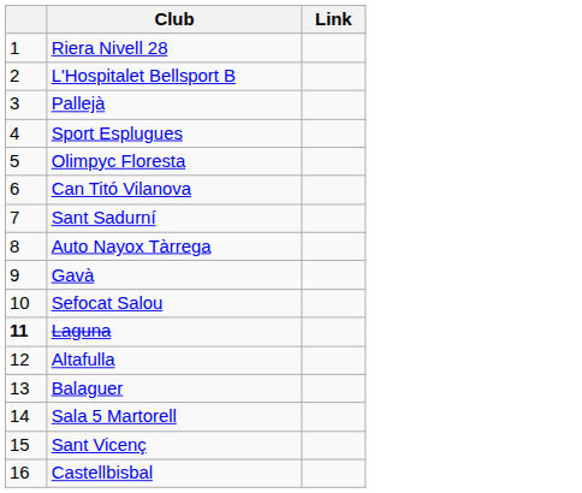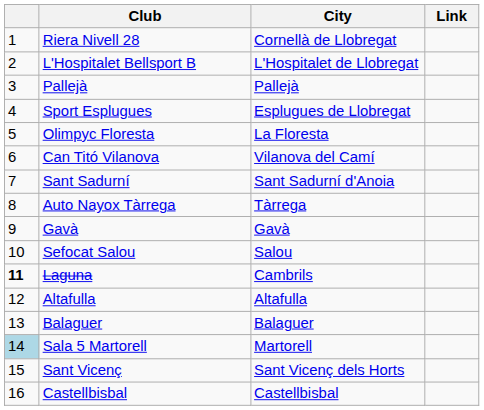+ column: City | Cornellà de Llobregat | L'Hospitalet de Llobregat | Pallejà | Esplugues de Llobregat | La Floresta | Vilanova del Camí | Sant Sadurní d'Anoia | Tàrrega | Gavà | Salou | Cambrils | Altafulla | Balaguer | Martorell | Sant Vicenç dels Horts | Castellbisbal
Sala 5 Martorell | column 1: no background -> lightblue background
